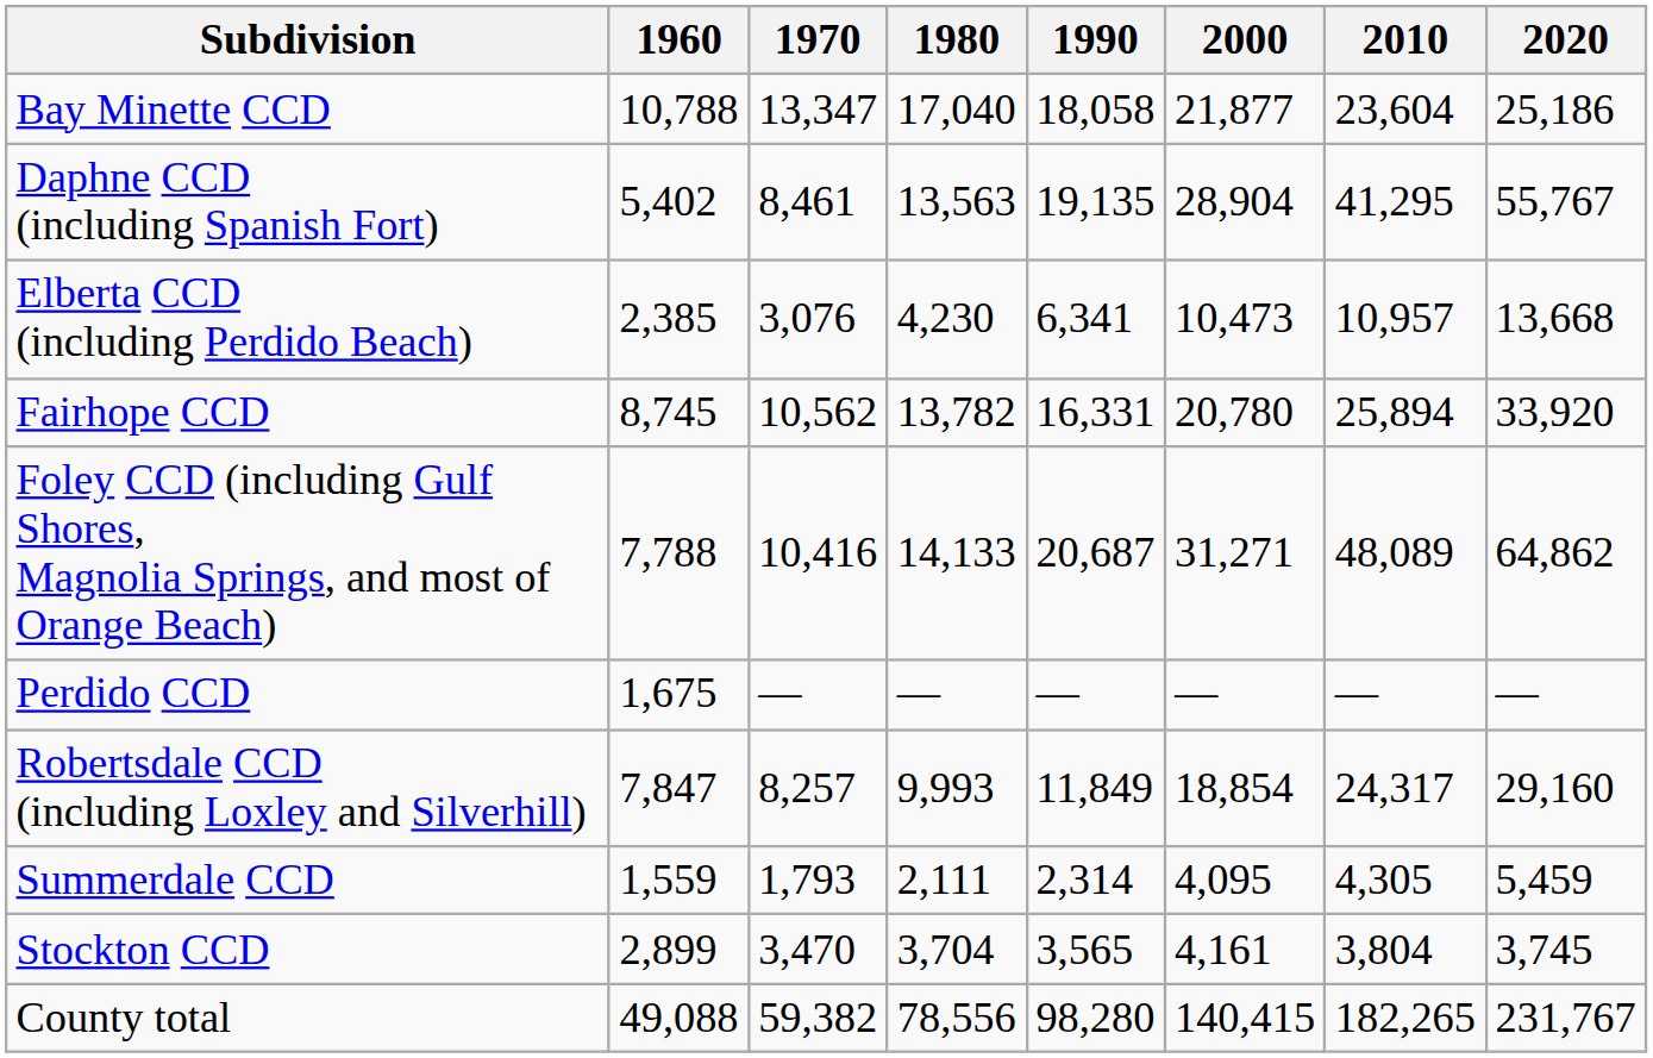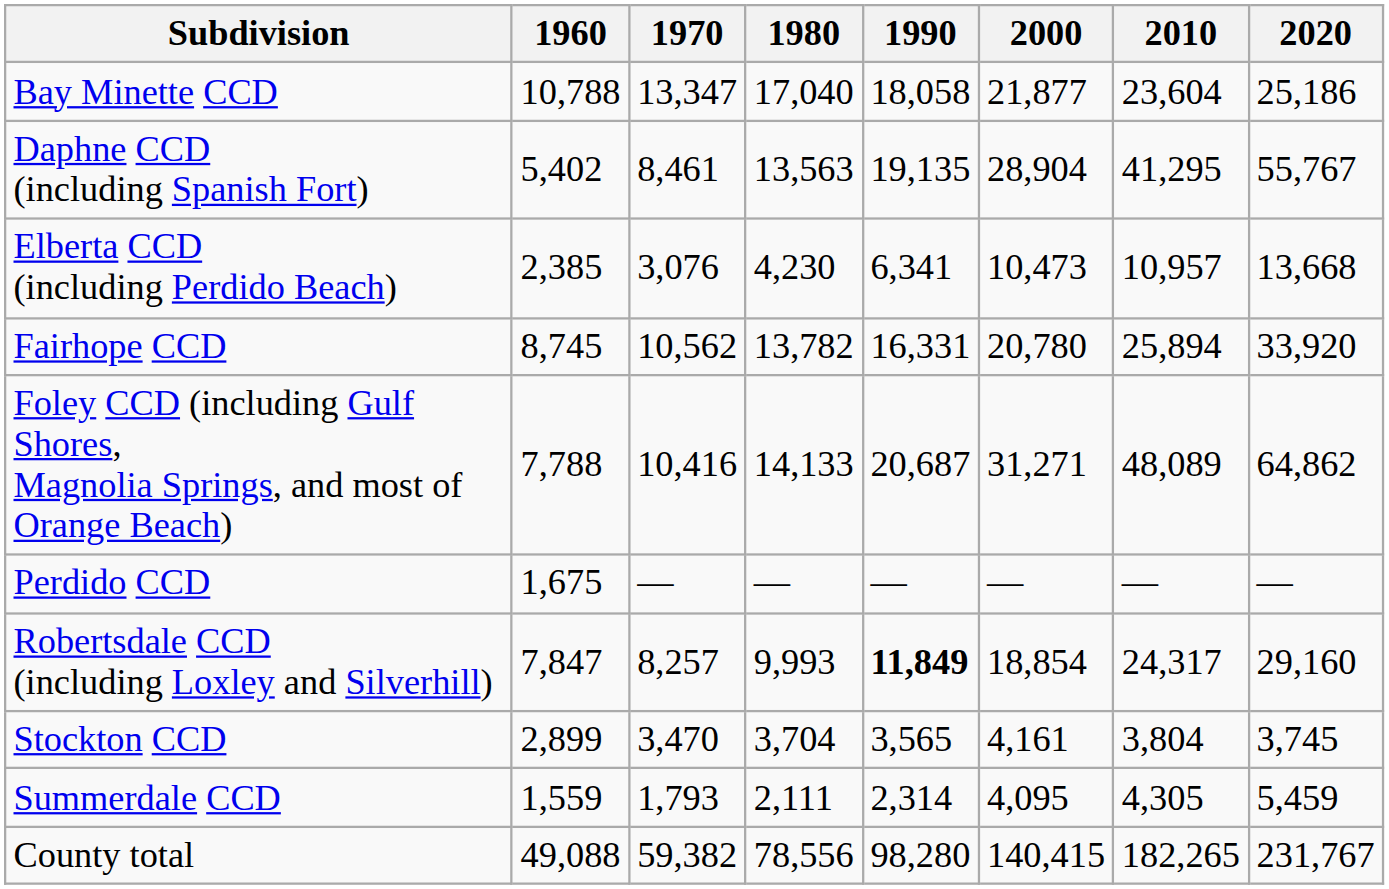Robertsdale CCD (including Loxley and Silverhill) | 1990: normal -> bold
rows swapped: Stockton CCD <-> Summerdale CCD
